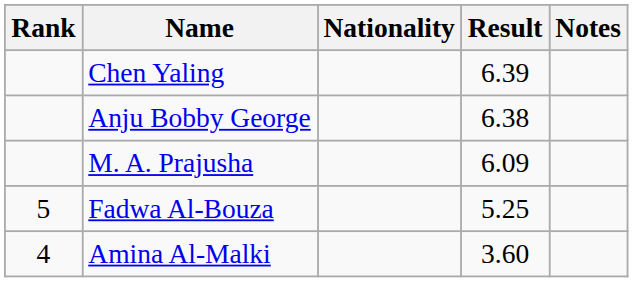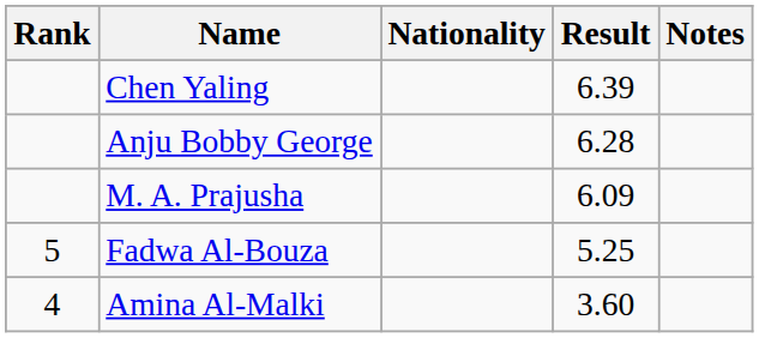Anju Bobby George | Result: 6.38 -> 6.28
